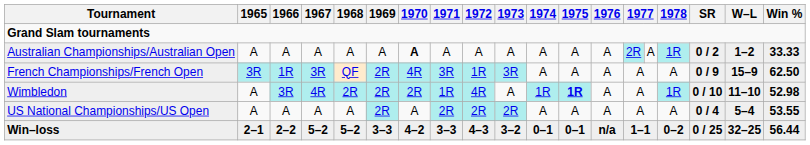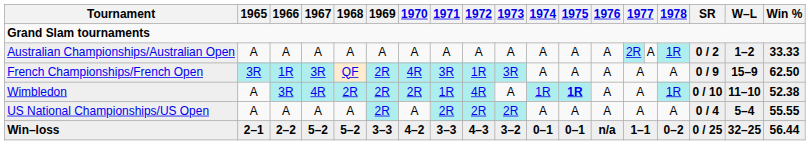Australian Championships/Australian Open | 1970: bold -> normal
Wimbledon | Win %: 52.98 -> 52.38
US National Championships/US Open | Win %: 53.55 -> 55.55
